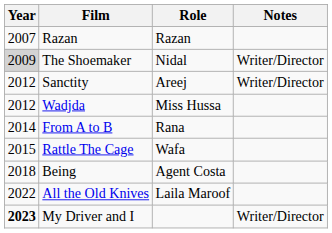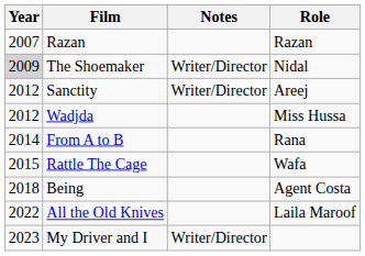columns swapped: Role <-> Notes
My Driver and I | Year: bold -> normal
